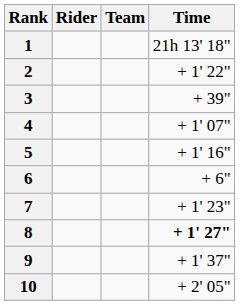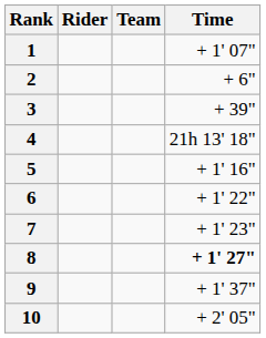1 | Time: 21h 13' 18" -> + 1' 07"
2 | Time: + 1' 22" -> + 6"
4 | Time: + 1' 07" -> 21h 13' 18"
6 | Time: + 6" -> + 1' 22"
